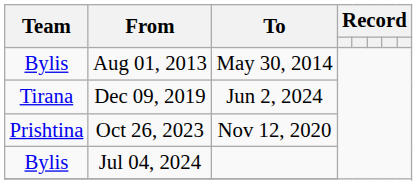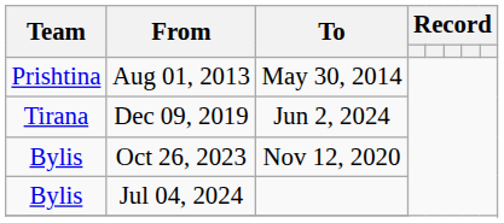Aug 01, 2013 | Team: Bylis -> Prishtina
Oct 26, 2023 | Team: Prishtina -> Bylis
